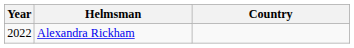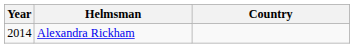Alexandra Rickham | Year: 2022 -> 2014
